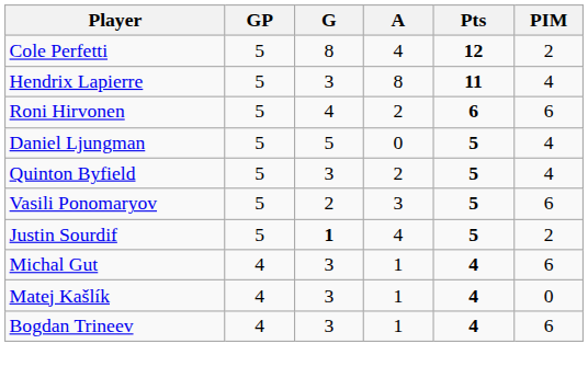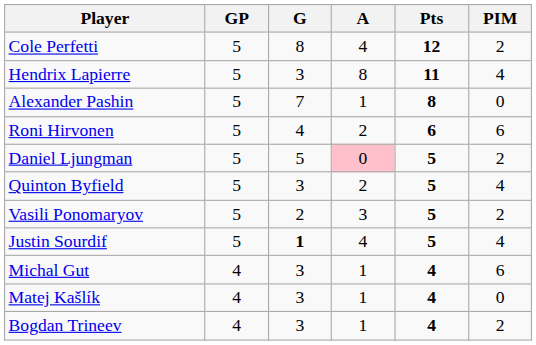+ row: Alexander Pashin | 5 | 7 | 1 | 8 | 0
Daniel Ljungman | A: no background -> pink background
Daniel Ljungman | PIM: 4 -> 2
Vasili Ponomaryov | PIM: 6 -> 2
Justin Sourdif | PIM: 2 -> 4
Bogdan Trineev | PIM: 6 -> 2
